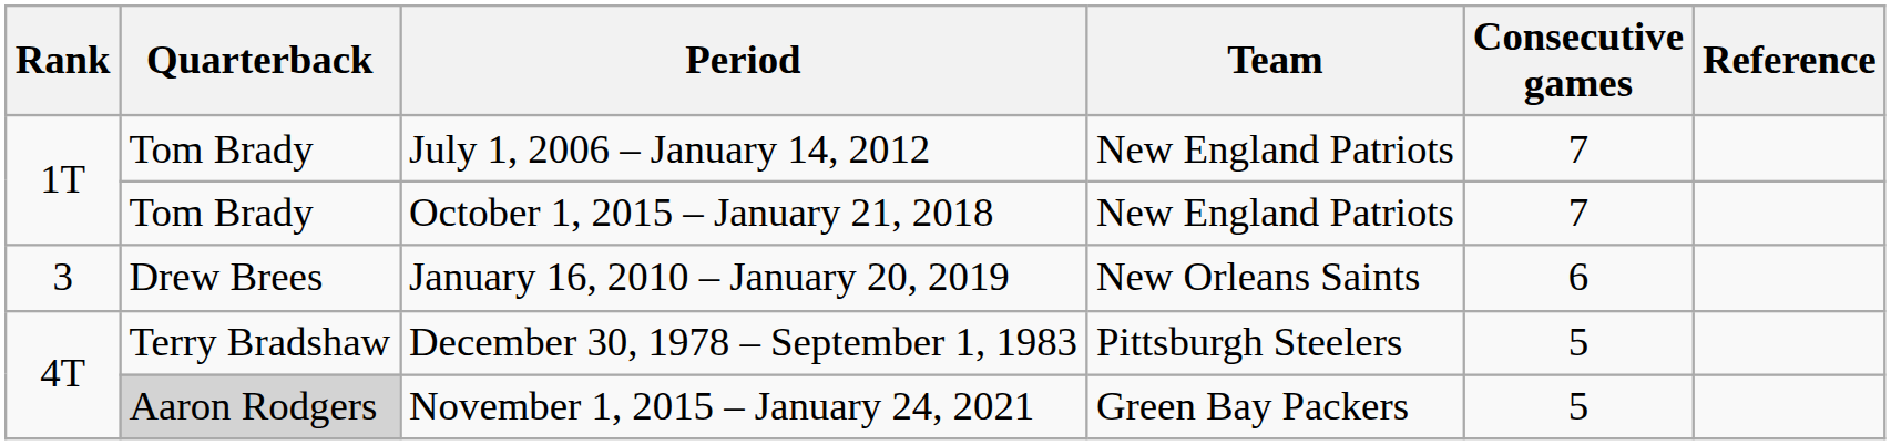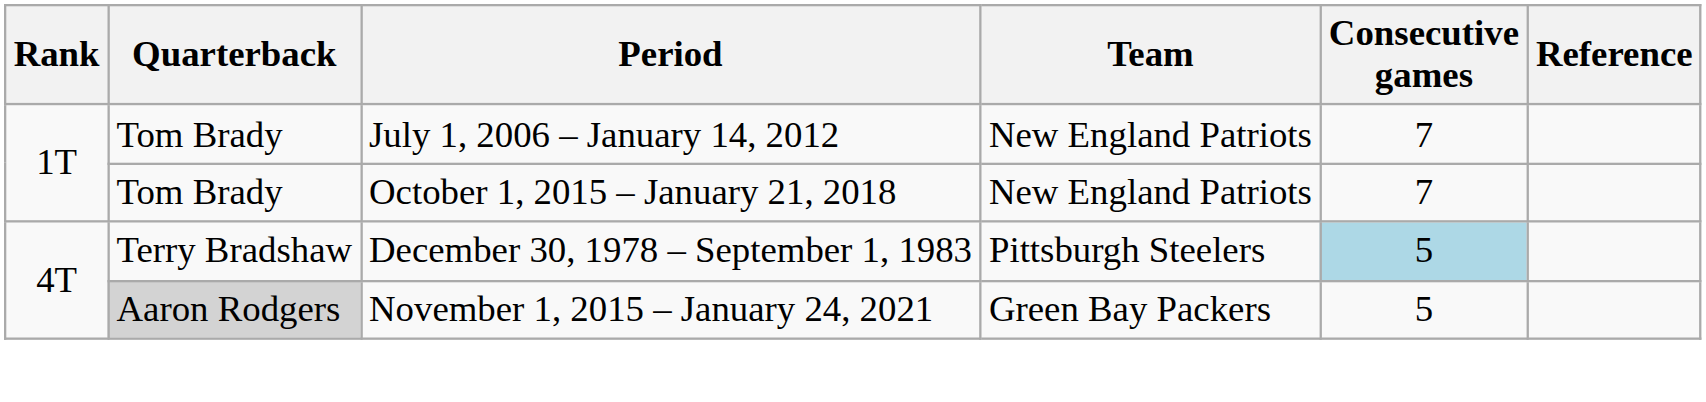- row: 3 | Drew Brees | January 16, 2010 – January 20, 2019 | New Orleans Saints | 6
December 30, 1978 – September 1, 1983 | Consecutive games: no background -> lightblue background
